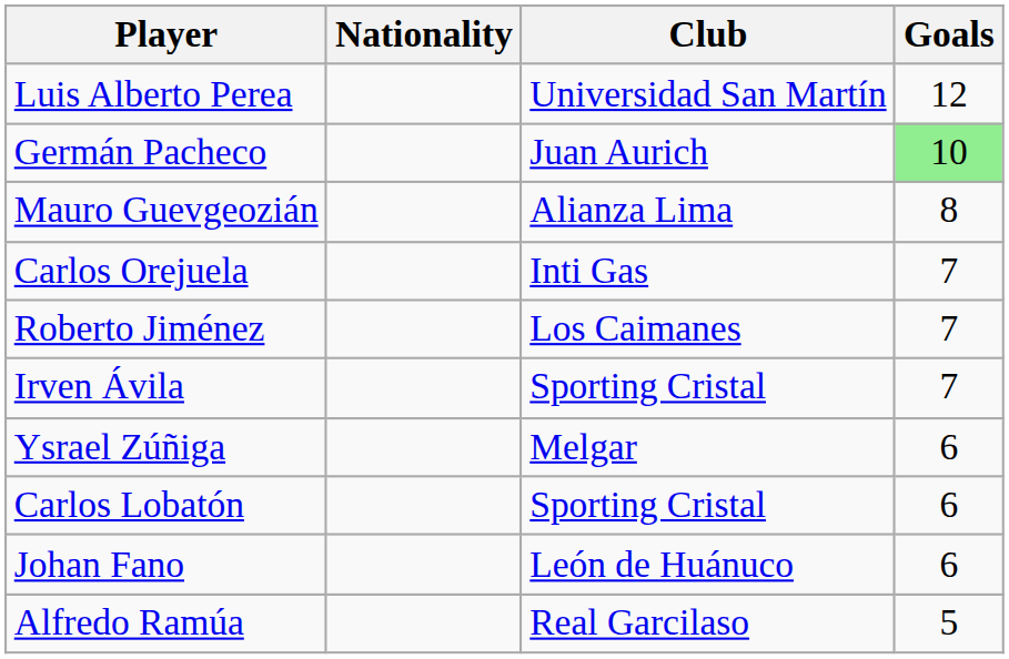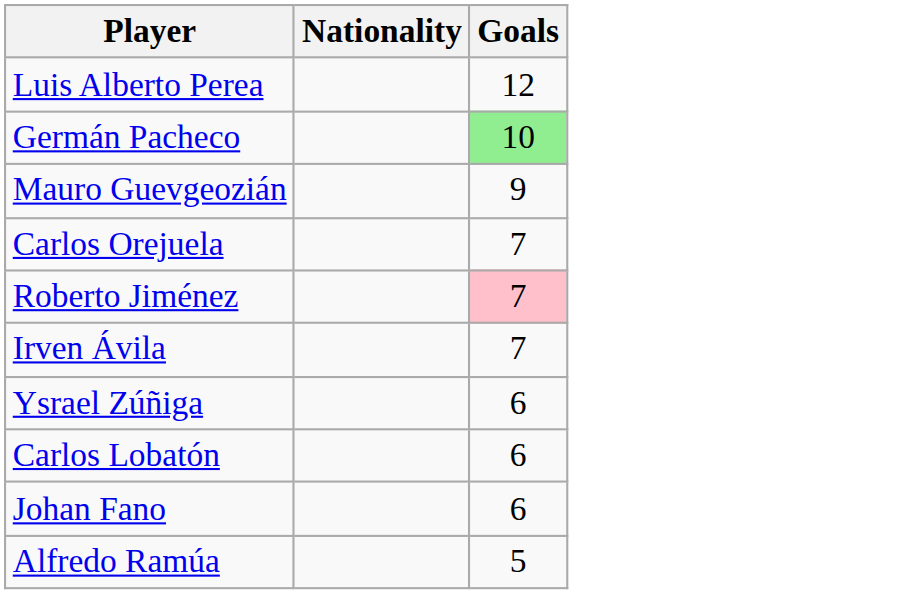- column: Club | Universidad San Martín | Juan Aurich | Alianza Lima | Inti Gas | Los Caimanes | Sporting Cristal | Melgar | Sporting Cristal | León de Huánuco | Real Garcilaso
Mauro Guevgeozián | Goals: 8 -> 9
Roberto Jiménez | Goals: no background -> pink background
